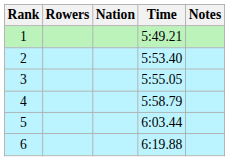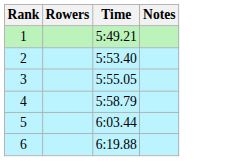- column: Nation
